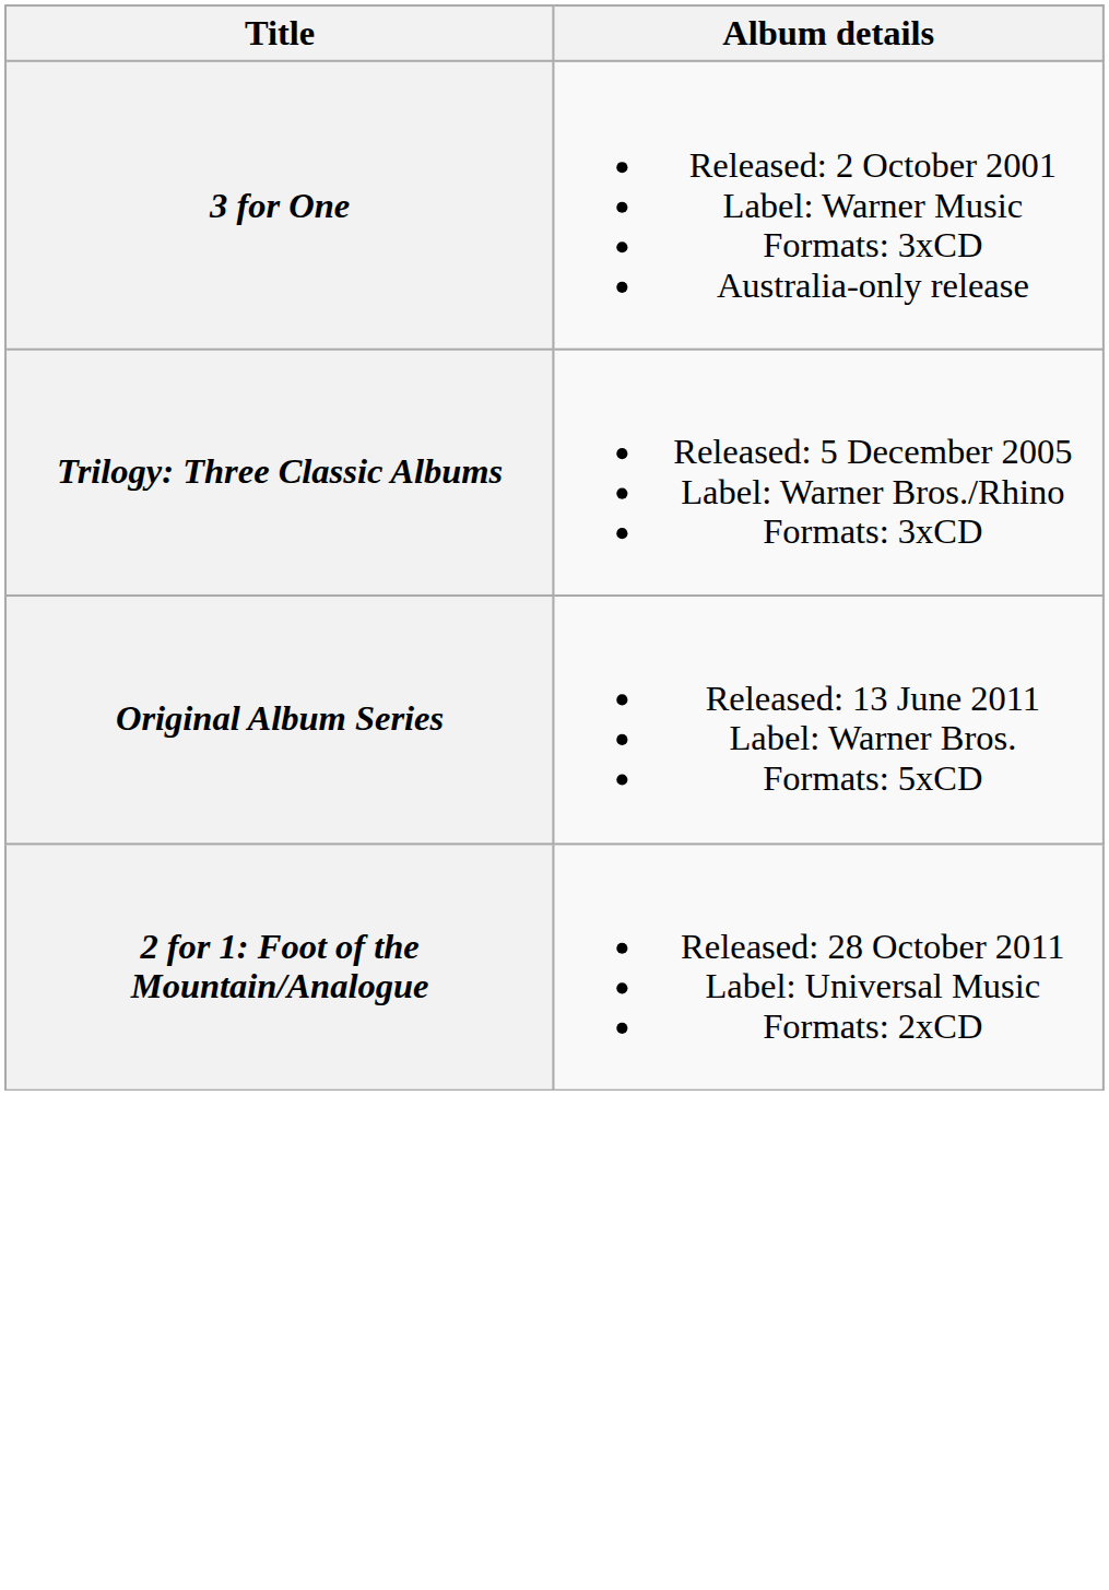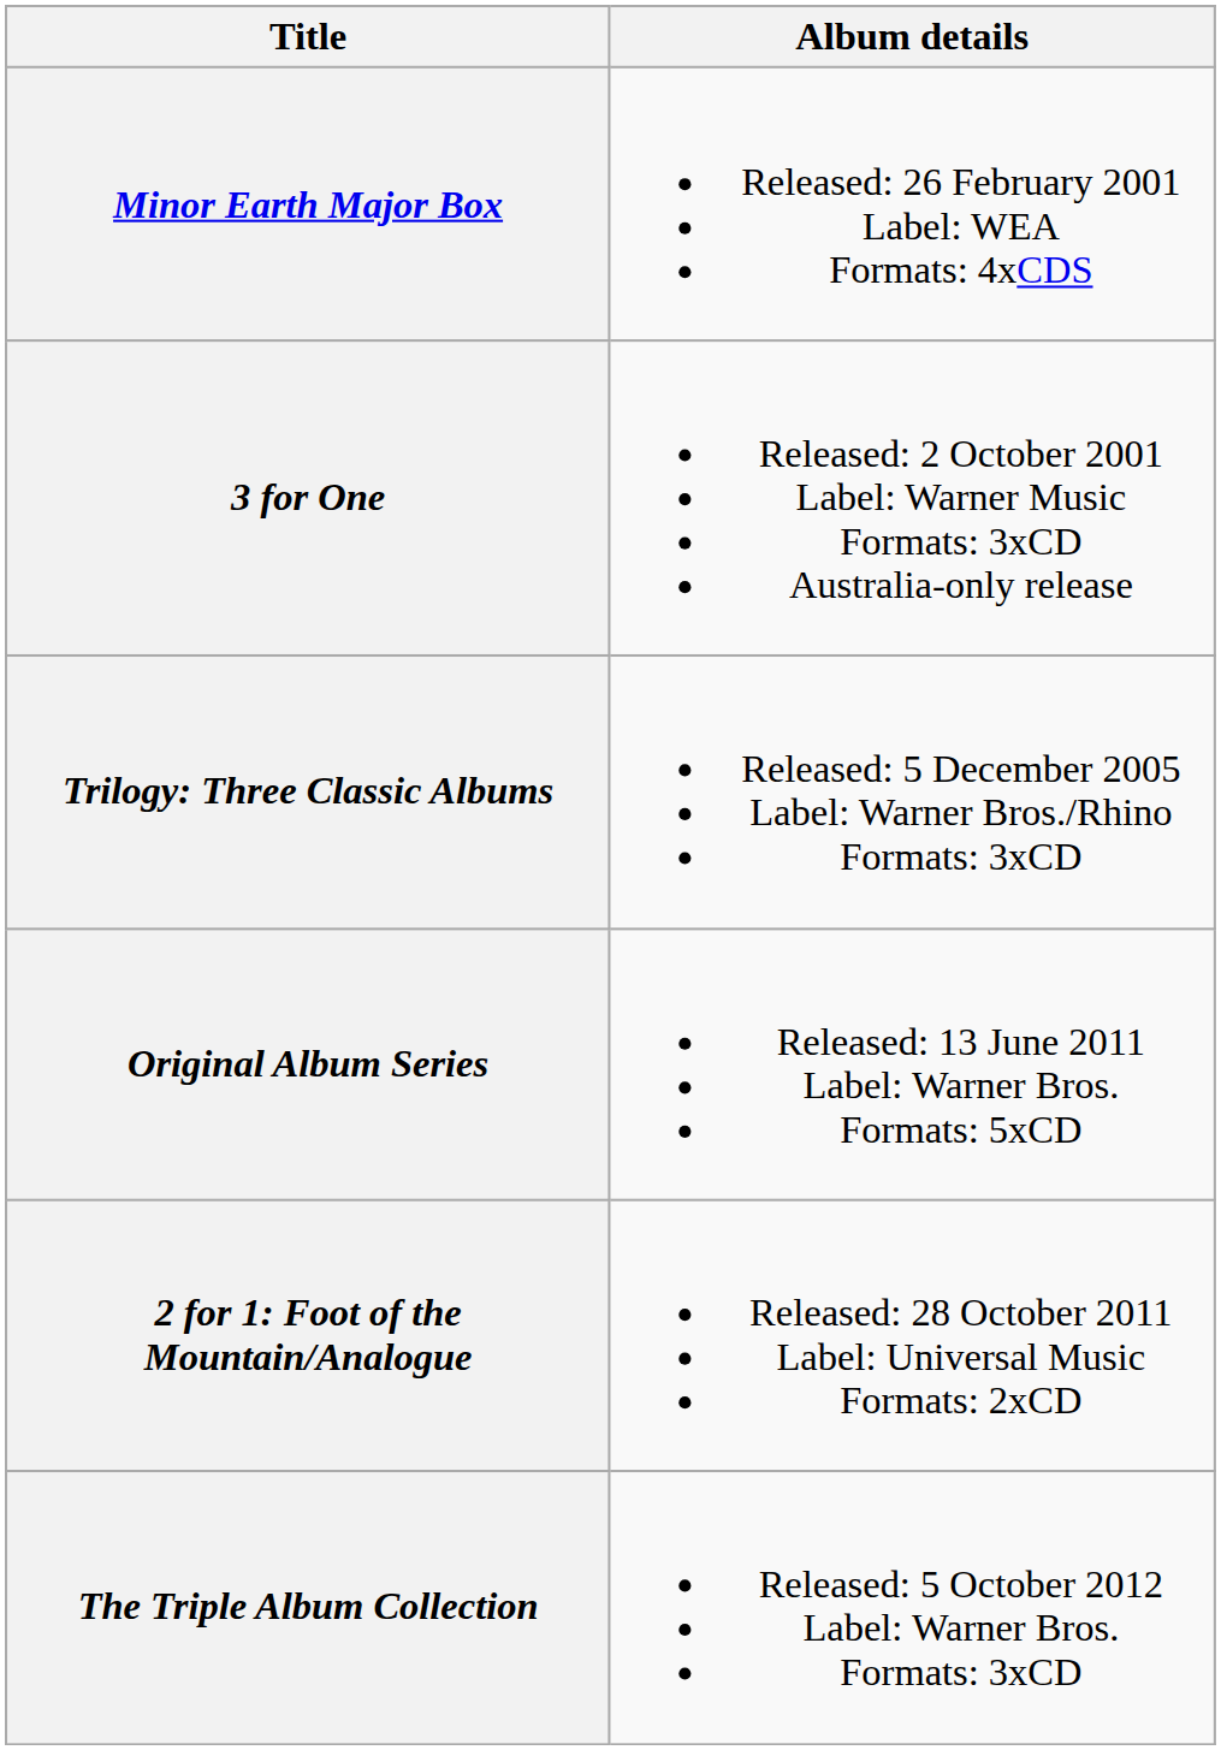+ row: Minor Earth Major Box | Released: 26 February 2001 Label: WEA Formats: 4xCDS
+ row: The Triple Album Collection | Released: 5 October 2012 Label: Warner Bros. Formats: 3xCD
